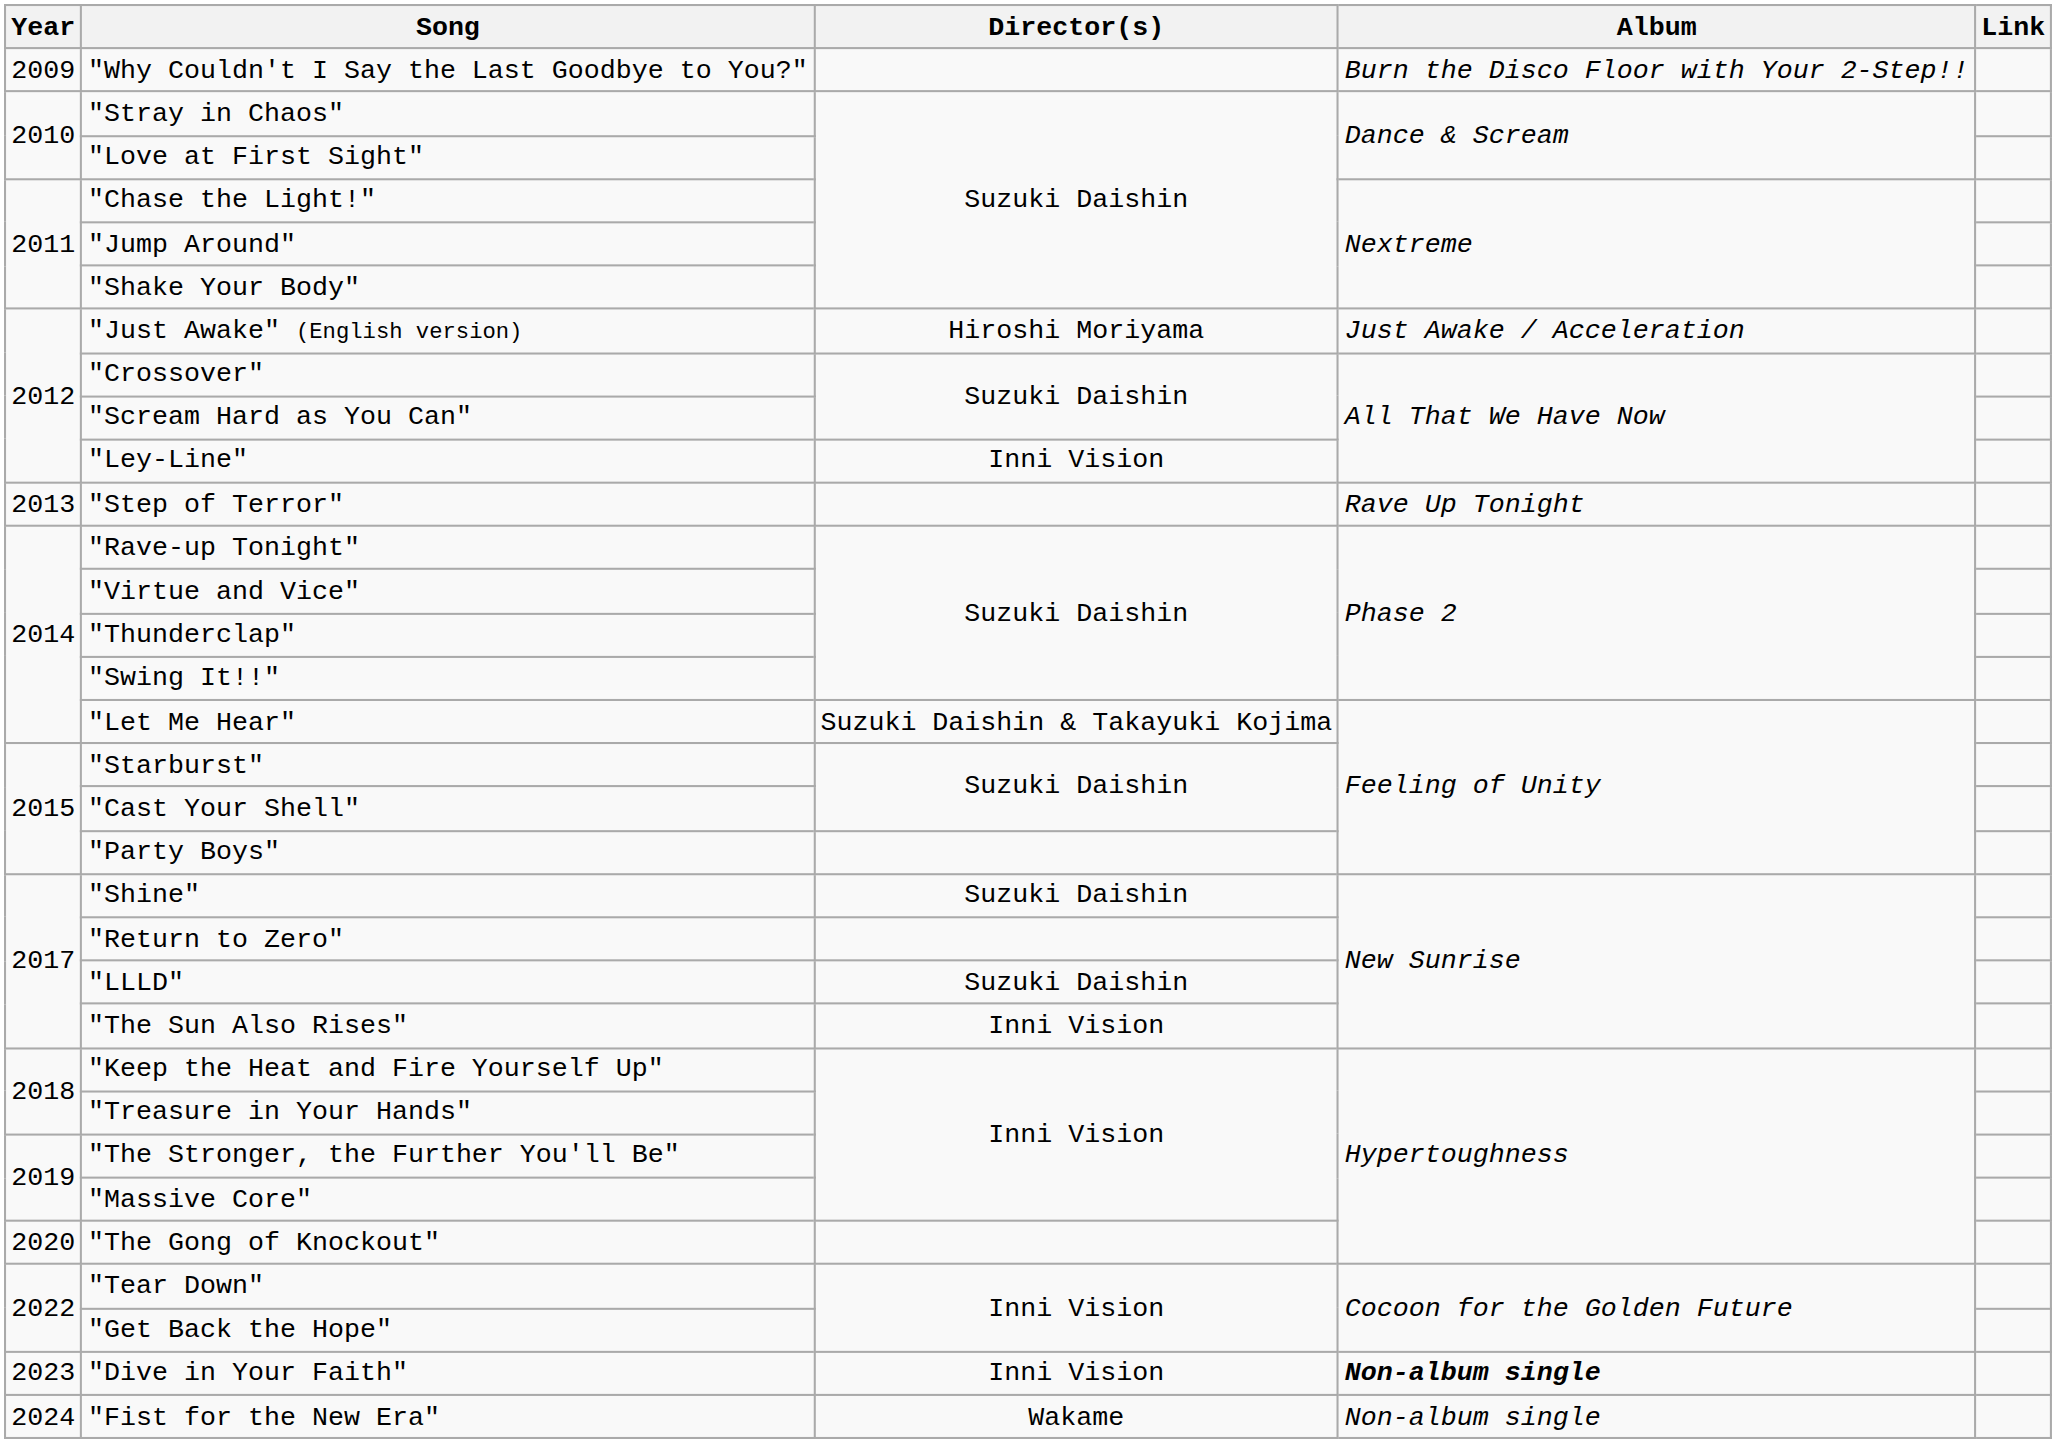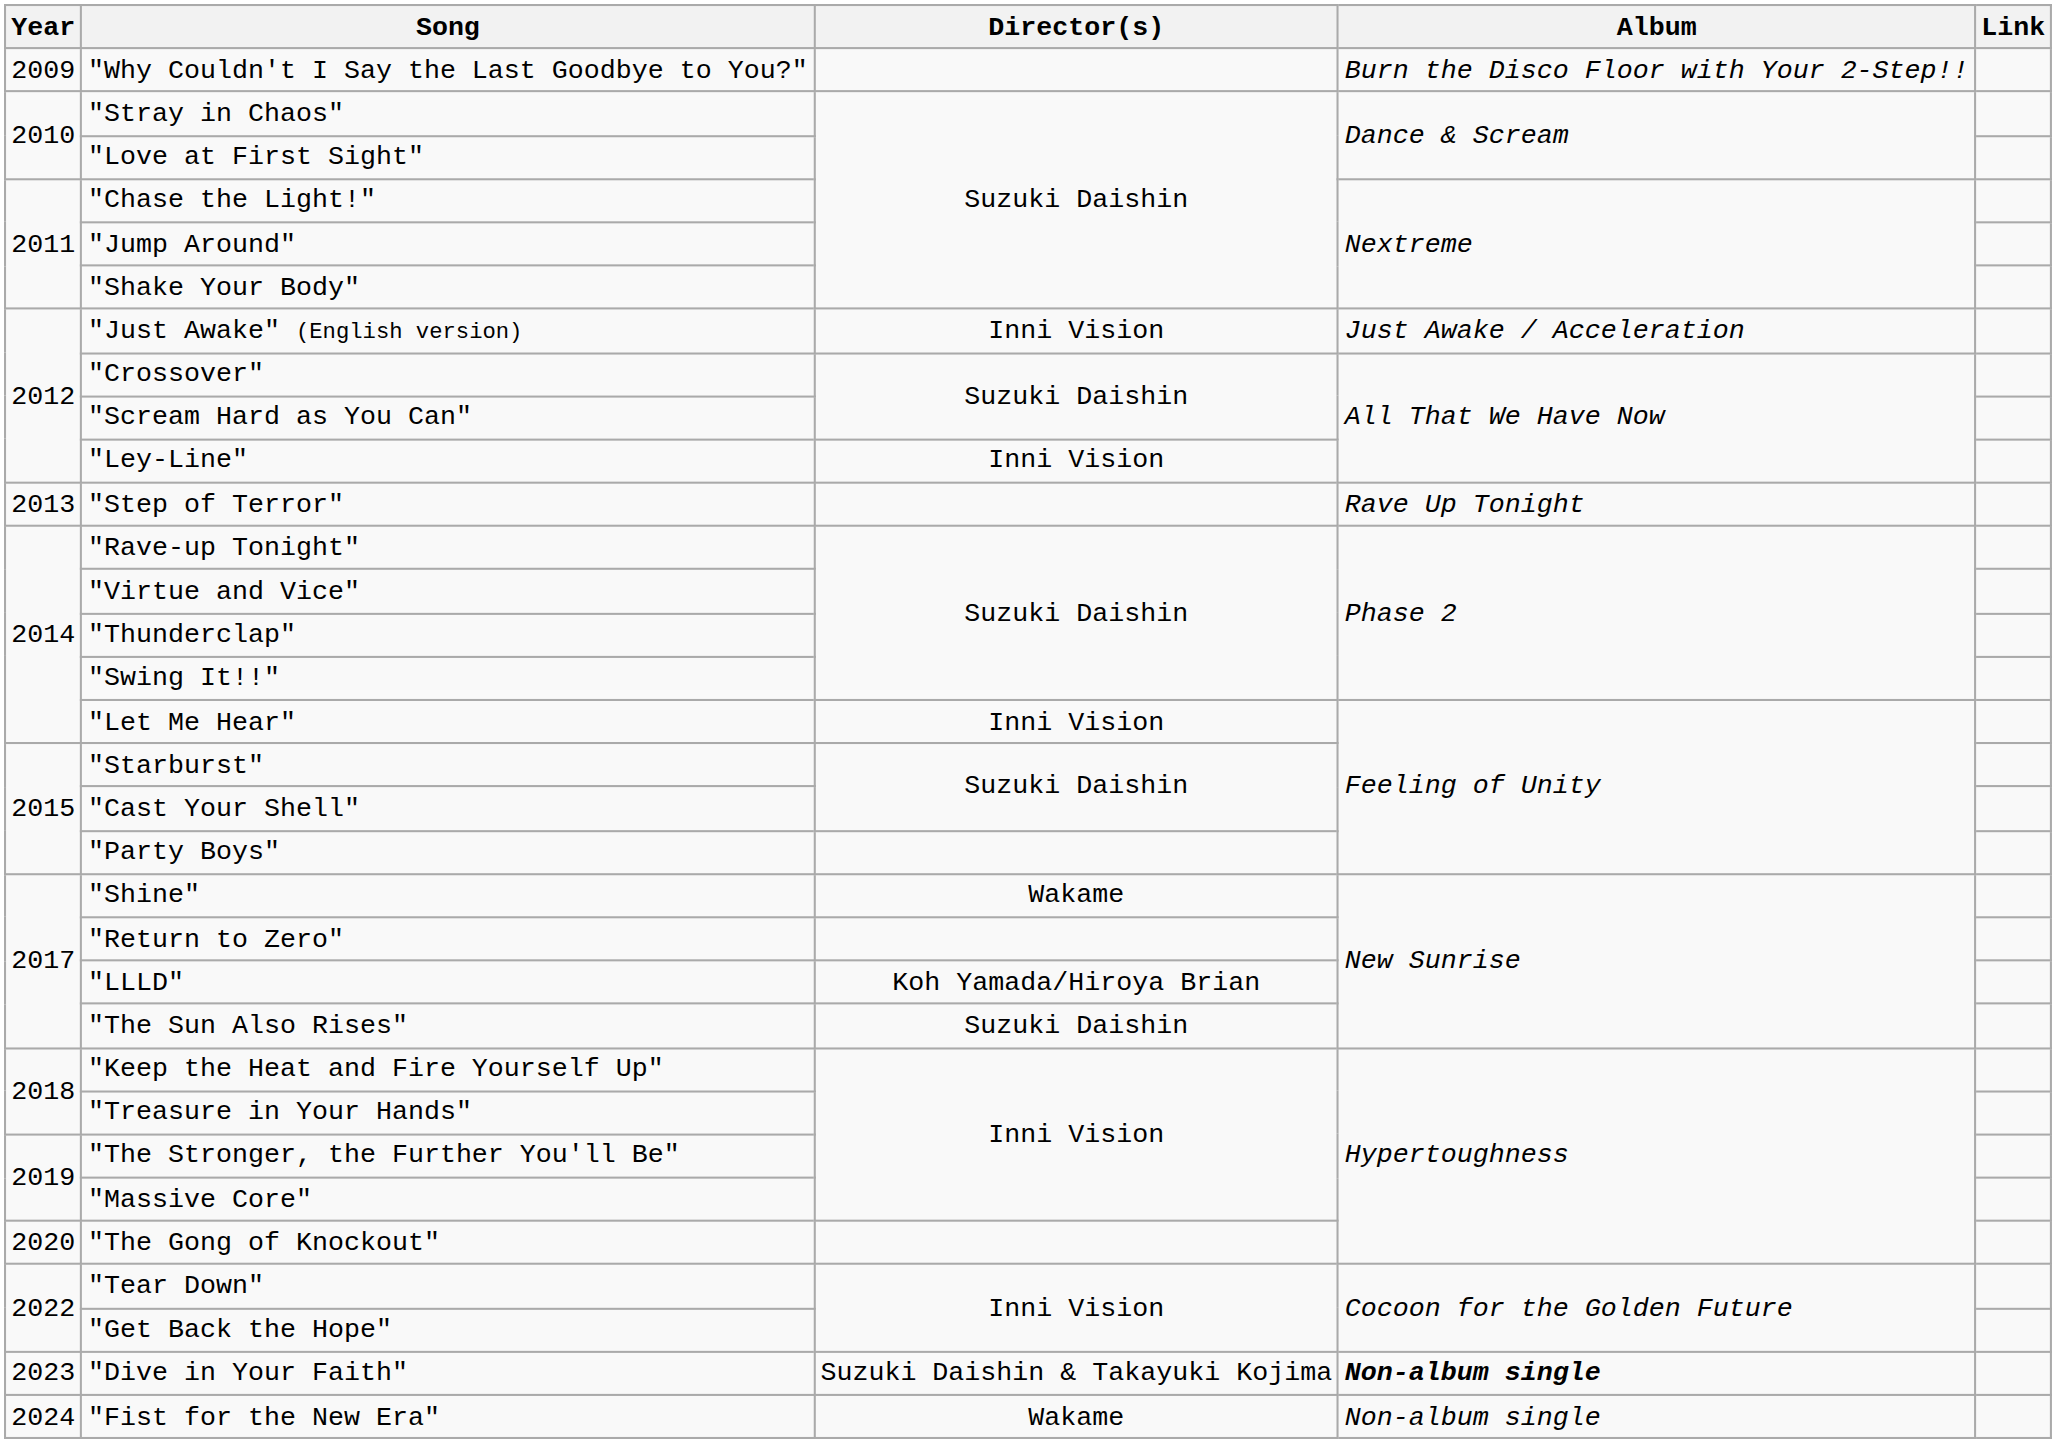"Just Awake" (English version) | Director(s): Hiroshi Moriyama -> Inni Vision
"Let Me Hear" | Director(s): Suzuki Daishin & Takayuki Kojima -> Inni Vision
"Shine" | Director(s): Suzuki Daishin -> Wakame
"LLLD" | Director(s): Suzuki Daishin -> Koh Yamada/Hiroya Brian
"The Sun Also Rises" | Director(s): Inni Vision -> Suzuki Daishin
"Dive in Your Faith" | Director(s): Inni Vision -> Suzuki Daishin & Takayuki Kojima
